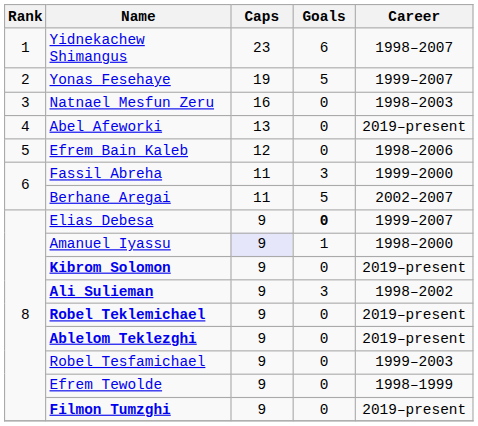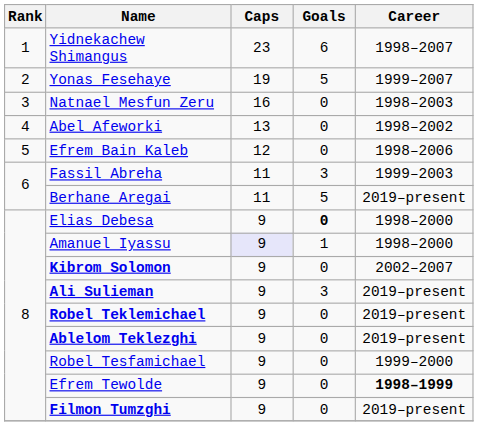Abel Afeworki | Career: 2019–present -> 1998–2002
Fassil Abreha | Career: 1999–2000 -> 1999–2003
Berhane Aregai | Career: 2002–2007 -> 2019–present
Elias Debesa | Career: 1999–2007 -> 1998–2000
Kibrom Solomon | Career: 2019–present -> 2002–2007
Ali Sulieman | Career: 1998–2002 -> 2019–present
Robel Tesfamichael | Career: 1999–2003 -> 1999–2000
Efrem Tewolde | Career: normal -> bold
